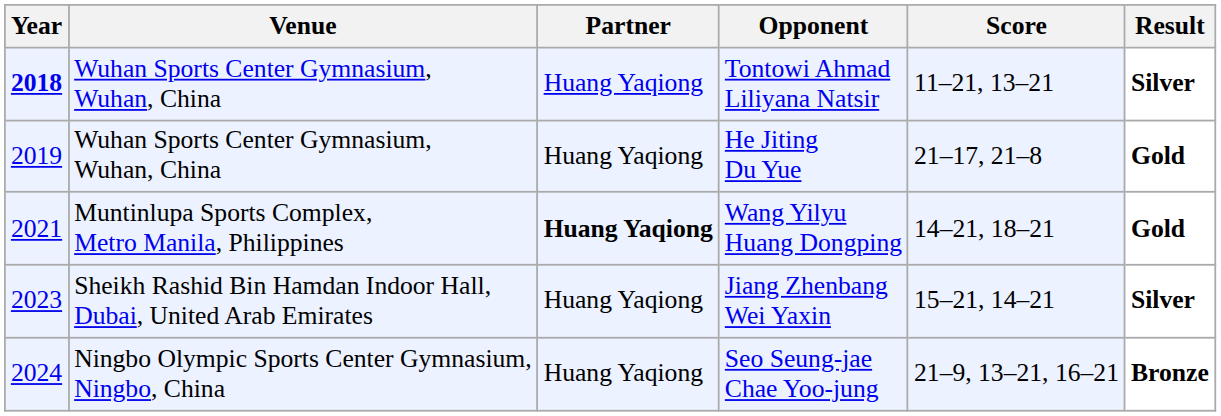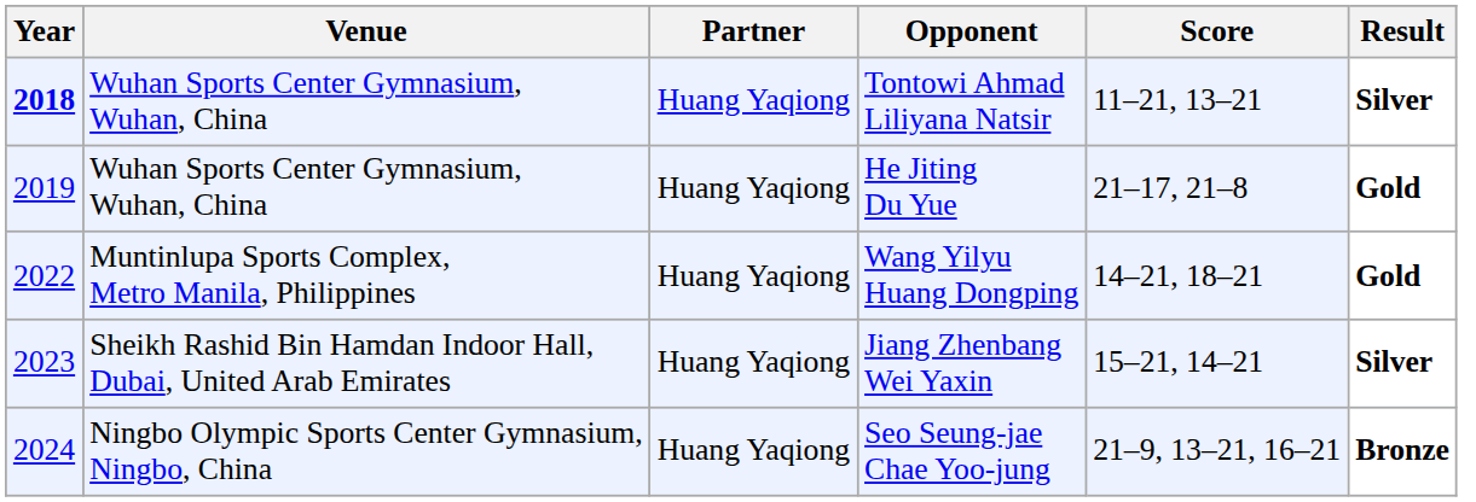Wang Yilyu Huang Dongping | Year: 2021 -> 2022
Wang Yilyu Huang Dongping | Partner: bold -> normal
